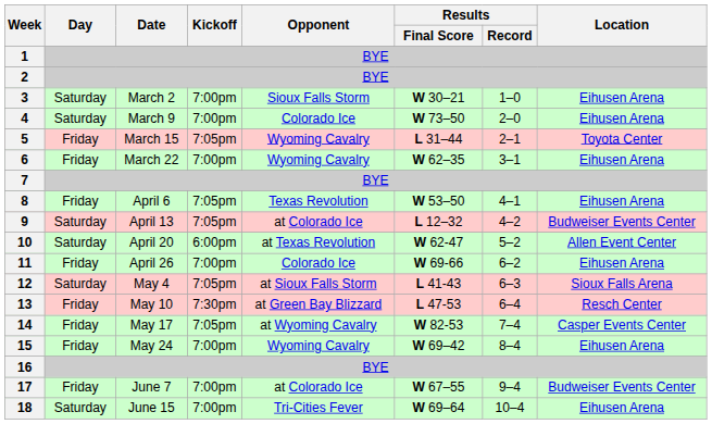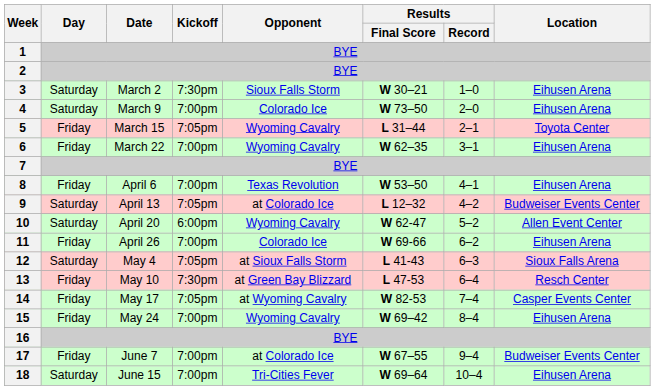3 | Kickoff: 7:00pm -> 7:30pm
8 | Kickoff: 7:05pm -> 7:00pm
10 | Opponent: at Texas Revolution -> Wyoming Cavalry
